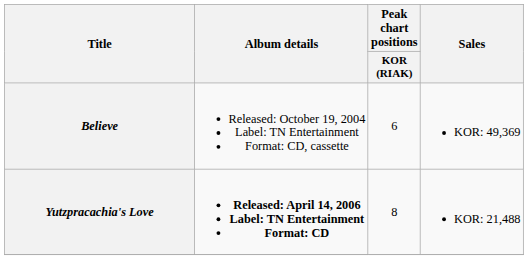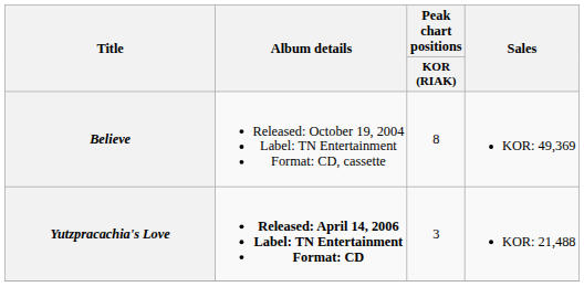Believe | Peak chart positions / KOR (RIAK): 6 -> 8
Yutzpracachia's Love | Peak chart positions / KOR (RIAK): 8 -> 3
